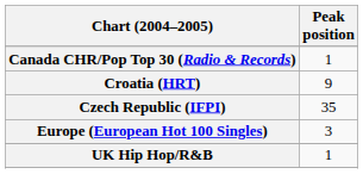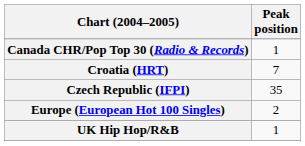Croatia (HRT) | Peak position: 9 -> 7
Europe (European Hot 100 Singles) | Peak position: 3 -> 2
